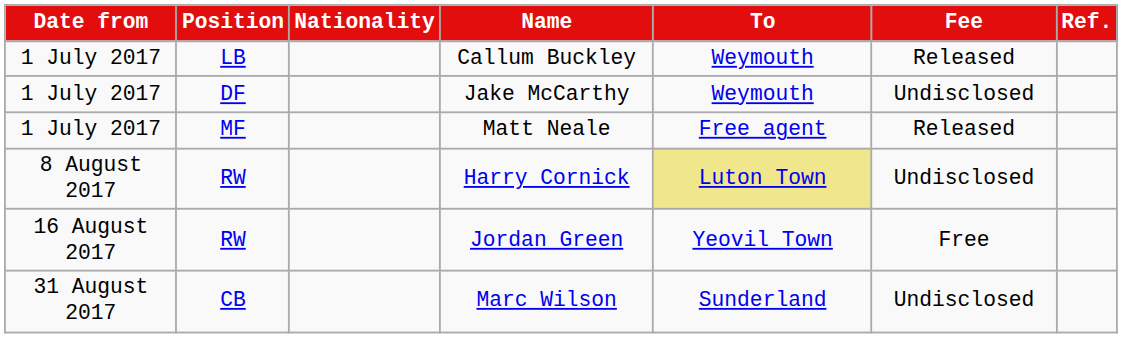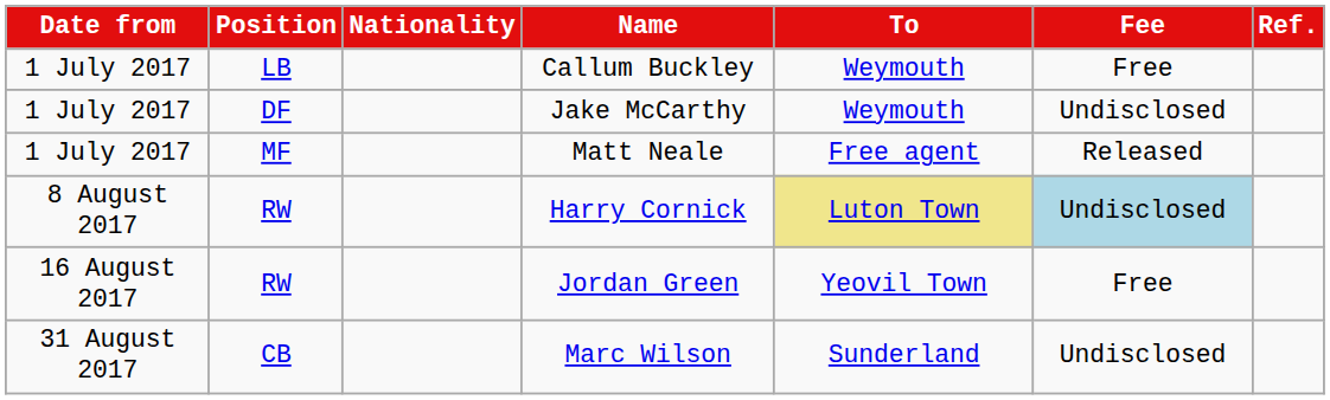Callum Buckley | Fee: Released -> Free
Harry Cornick | Fee: no background -> lightblue background
